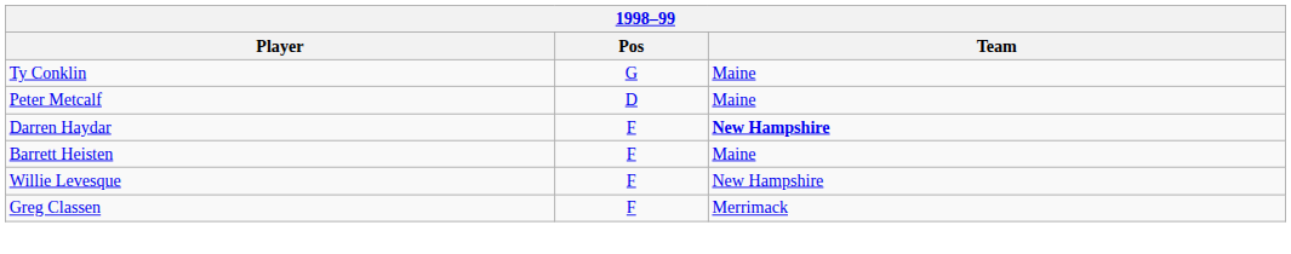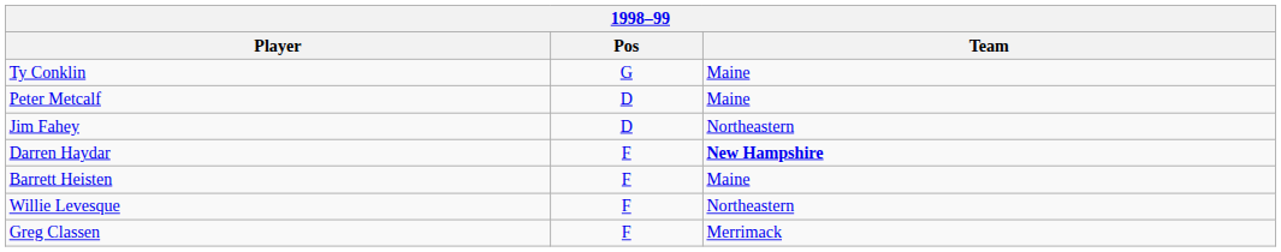+ row: Jim Fahey | D | Northeastern
Willie Levesque | Team: New Hampshire -> Northeastern
